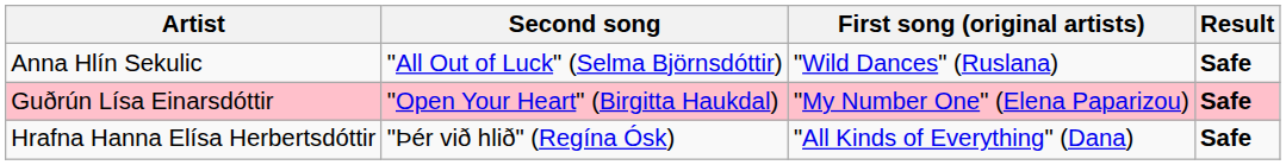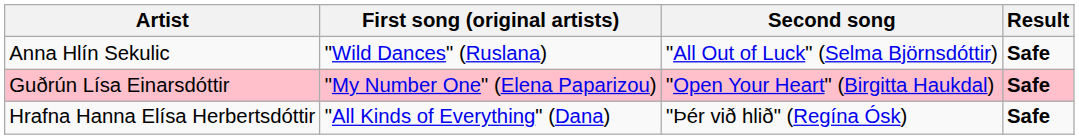columns swapped: First song (original artists) <-> Second song
